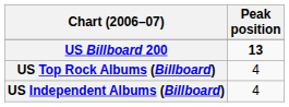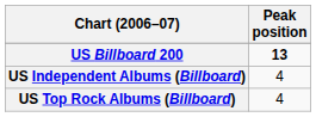rows swapped: US Independent Albums (Billboard) <-> US Top Rock Albums (Billboard)
